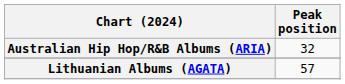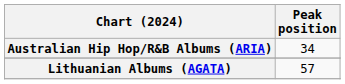Australian Hip Hop/R&B Albums (ARIA) | Peak position: 32 -> 34
